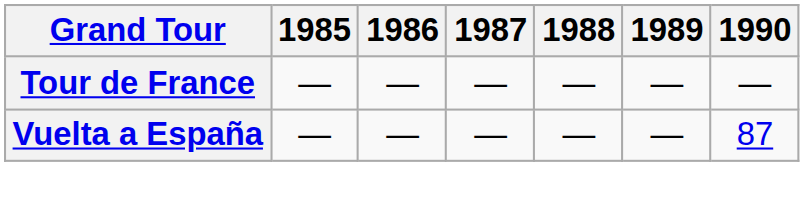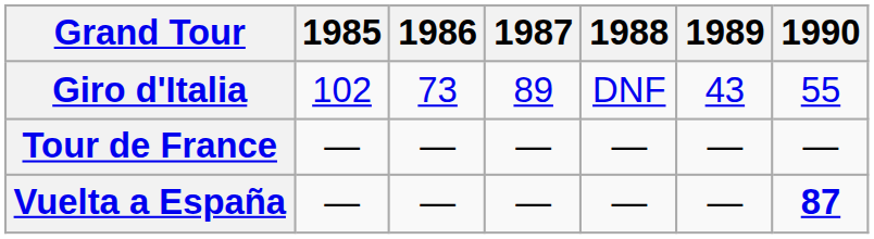+ row: Giro d'Italia | 102 | 73 | 89 | DNF | 43 | 55
Vuelta a España | 1990: normal -> bold
